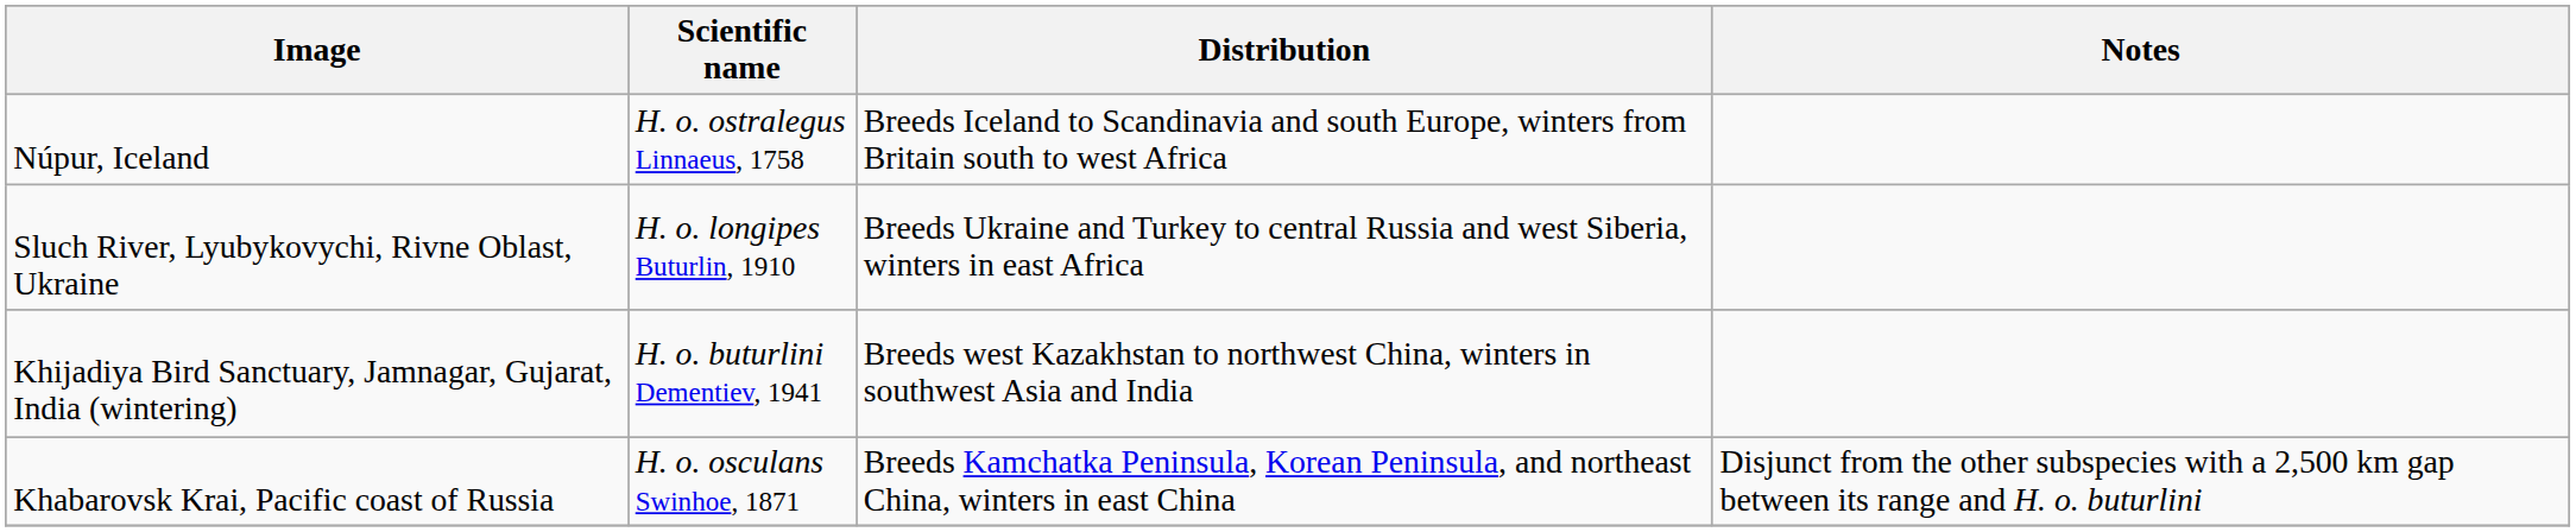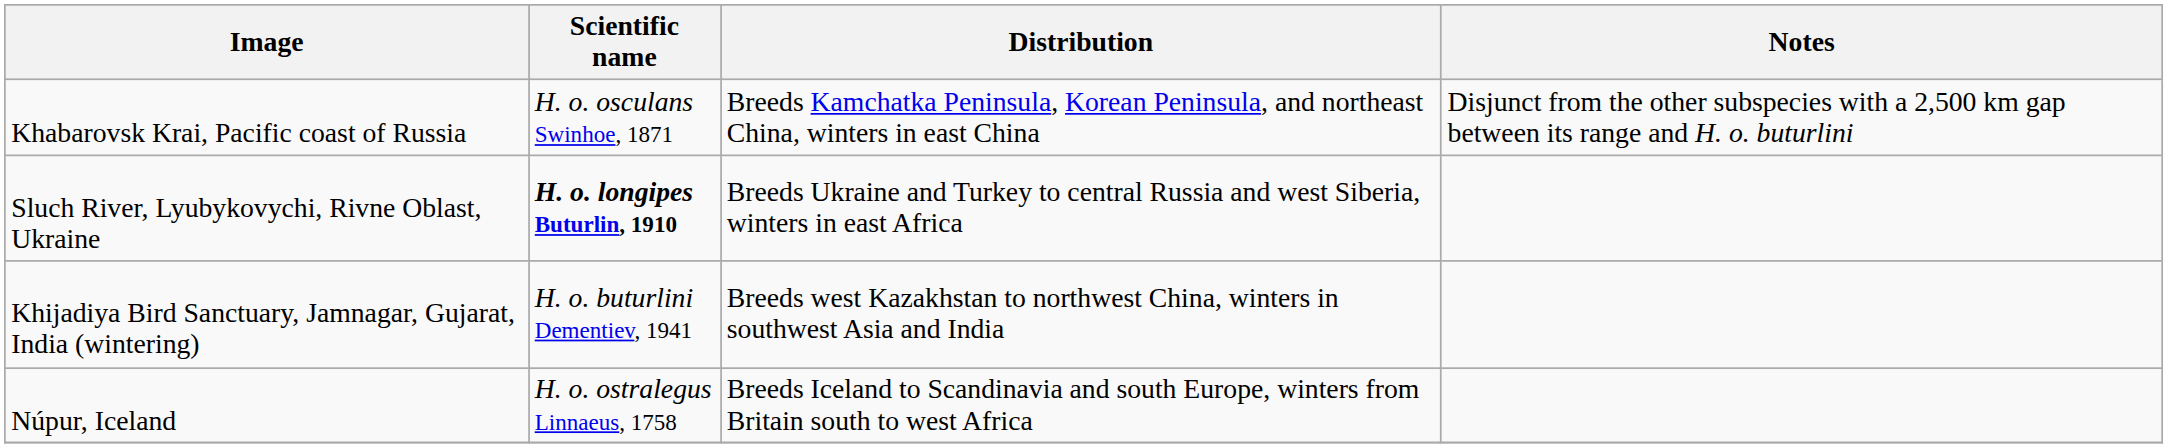rows swapped: Núpur, Iceland <-> Khabarovsk Krai, Pacific coast of Russia
Sluch River, Lyubykovychi, Rivne Oblast, Ukraine | Scientific name: normal -> bold
